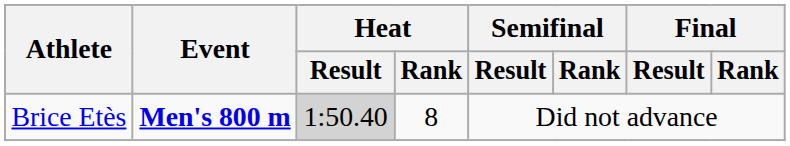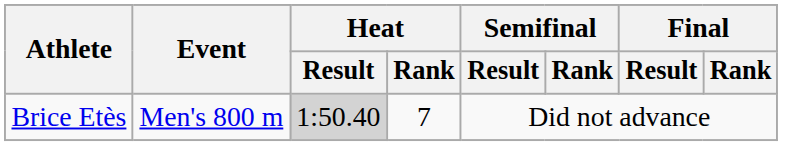Brice Etès | Event: bold -> normal
Brice Etès | Heat / Rank: 8 -> 7
